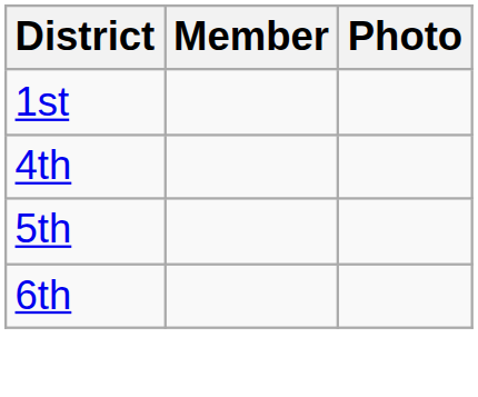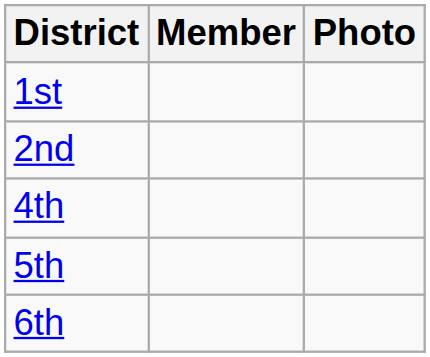+ row: 2nd
